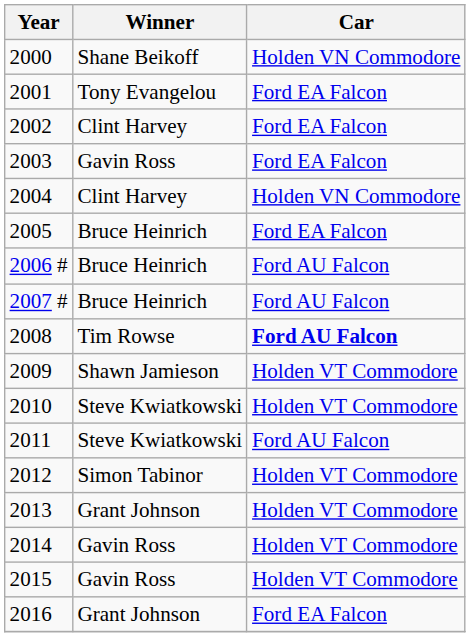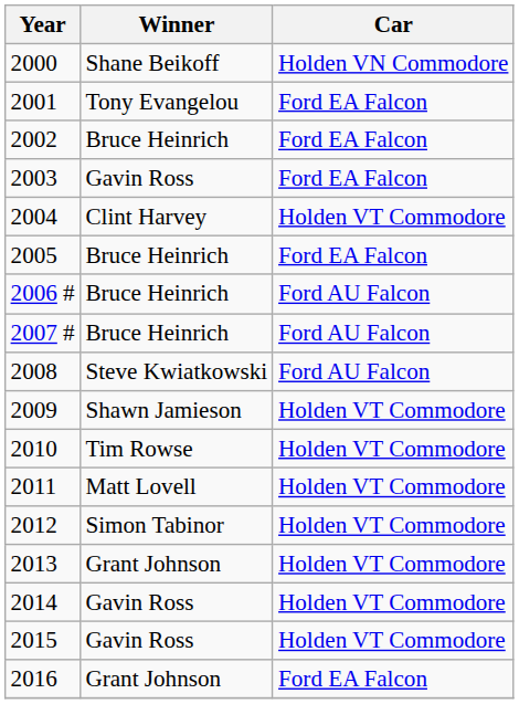2002 | Winner: Clint Harvey -> Bruce Heinrich
2004 | Car: Holden VN Commodore -> Holden VT Commodore
2008 | Winner: Tim Rowse -> Steve Kwiatkowski
2008 | Car: bold -> normal
2010 | Winner: Steve Kwiatkowski -> Tim Rowse
2011 | Winner: Steve Kwiatkowski -> Matt Lovell
2011 | Car: Ford AU Falcon -> Holden VT Commodore
